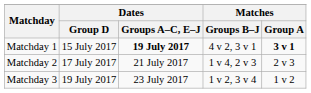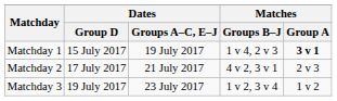Matchday 1 | Dates / Groups A–C, E–J: bold -> normal
Matchday 1 | Matches / Groups B–J: 4 v 2, 3 v 1 -> 1 v 4, 2 v 3
Matchday 2 | Matches / Groups B–J: 1 v 4, 2 v 3 -> 4 v 2, 3 v 1
